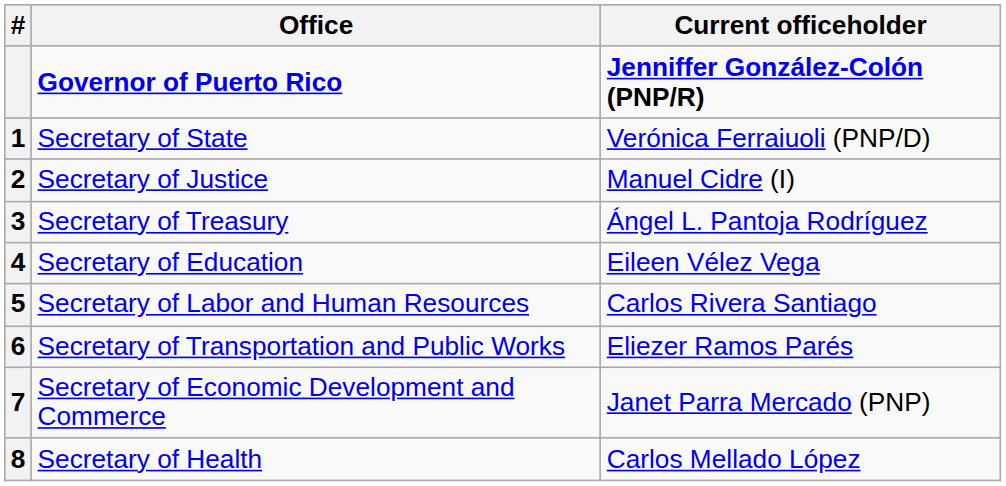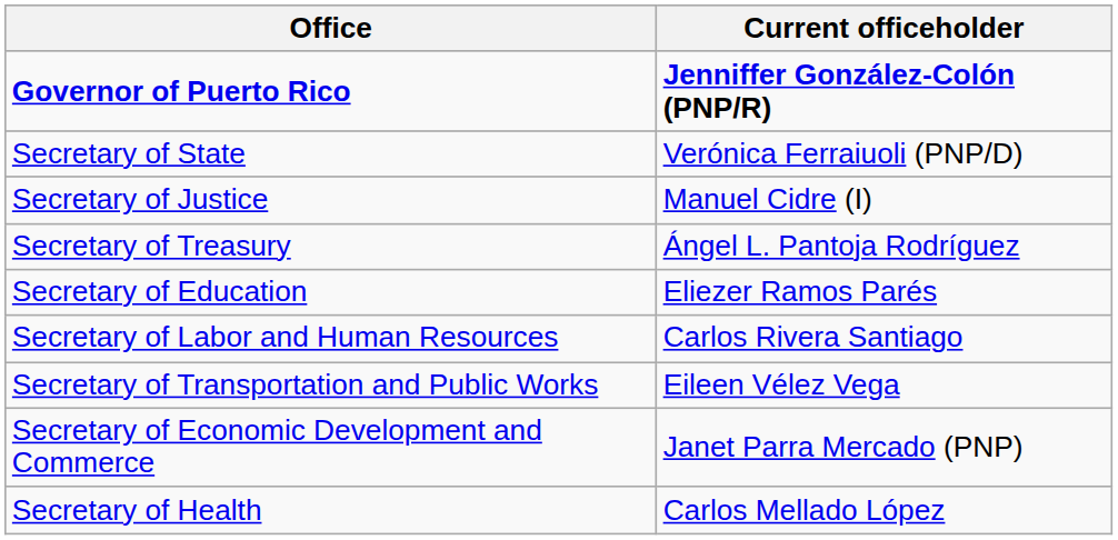- column: # | 1 | 2 | 3 | 4 | 5 | 6 | 7 | 8
Secretary of Education | Current officeholder: Eileen Vélez Vega -> Eliezer Ramos Parés
Secretary of Transportation and Public Works | Current officeholder: Eliezer Ramos Parés -> Eileen Vélez Vega
